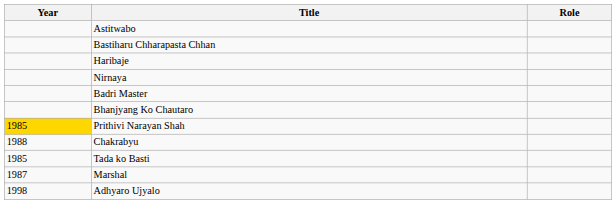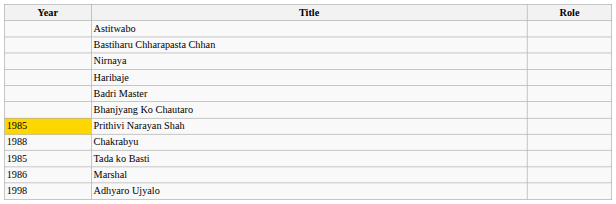rows swapped: Nirnaya <-> Haribaje
Marshal | Year: 1987 -> 1986
